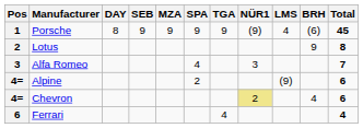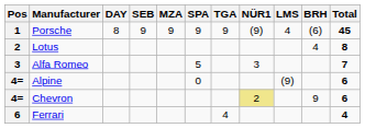Lotus | BRH: 9 -> 4
Alfa Romeo | SPA: 4 -> 5
Alpine | SPA: 2 -> 0
Chevron | BRH: 4 -> 9
